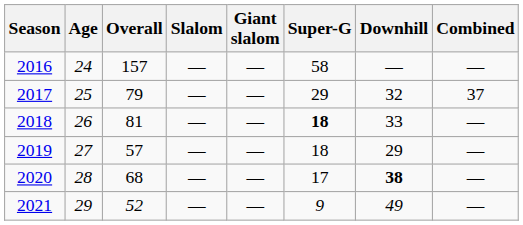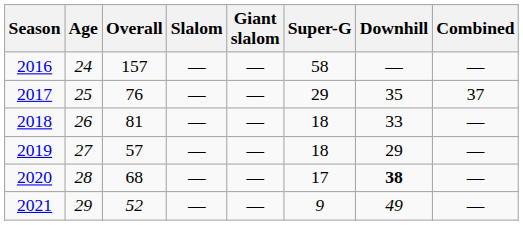2017 | Overall: 79 -> 76
2017 | Downhill: 32 -> 35
2018 | Super-G: bold -> normal
